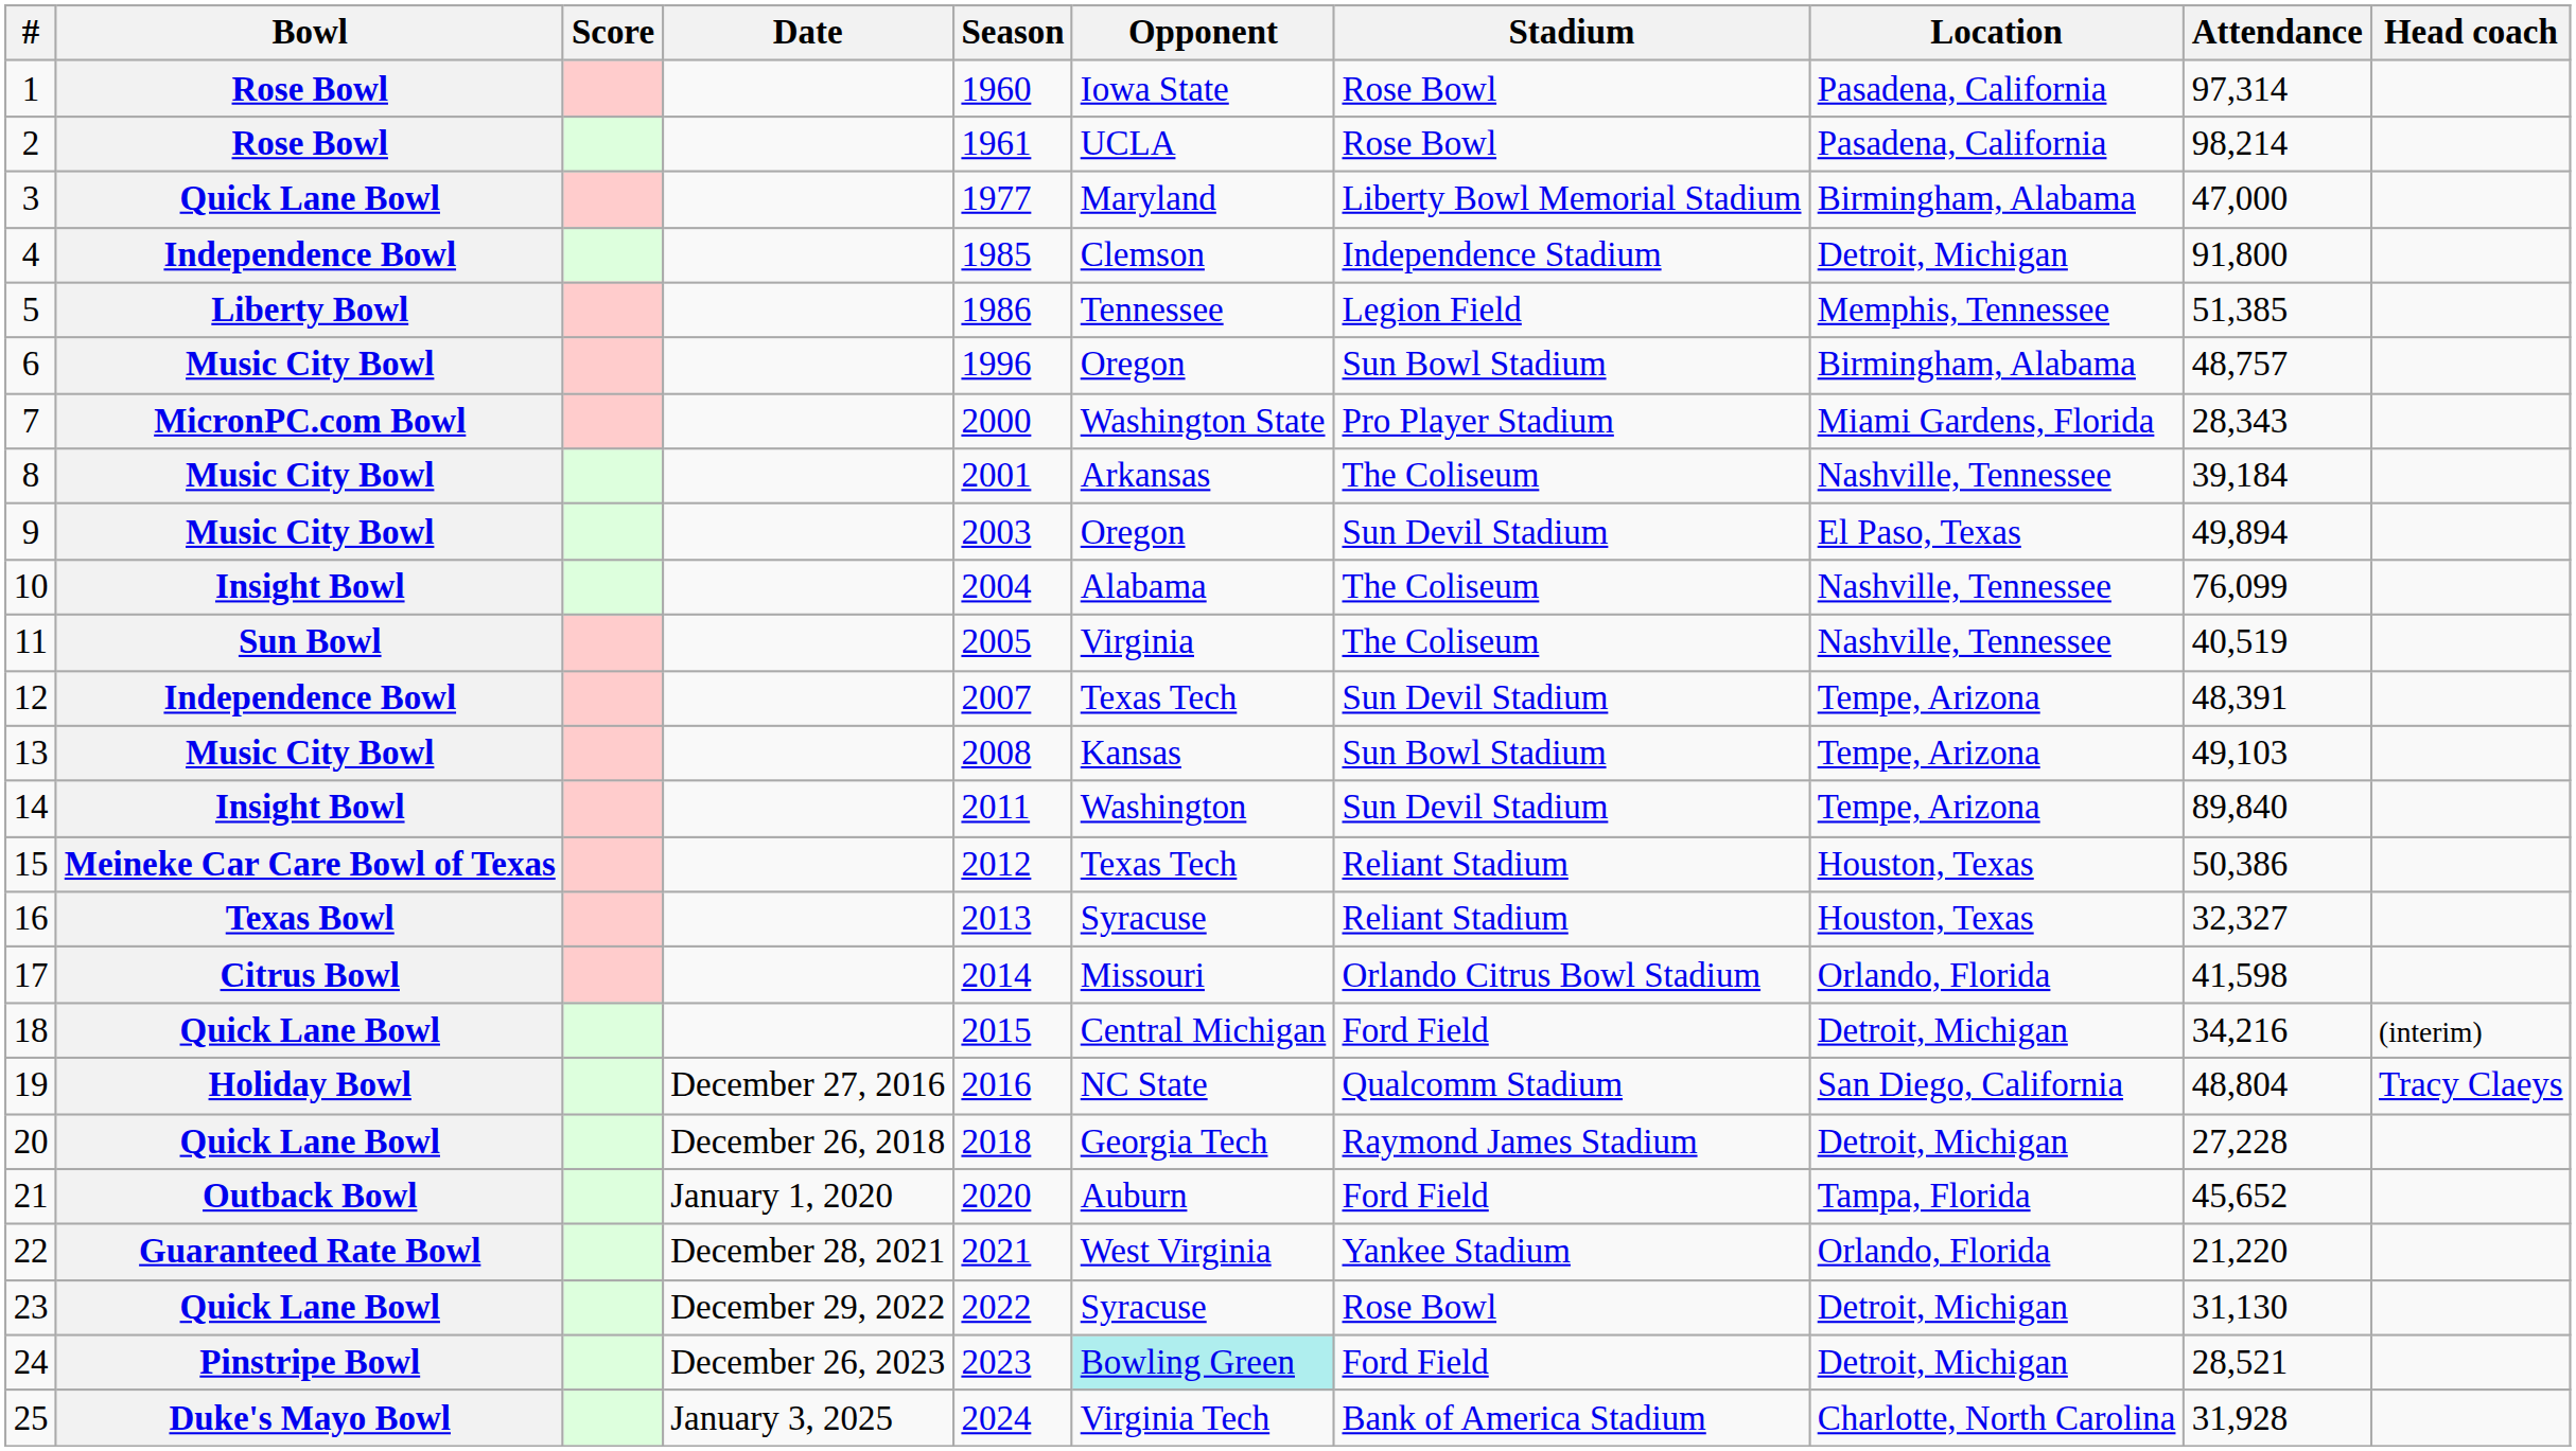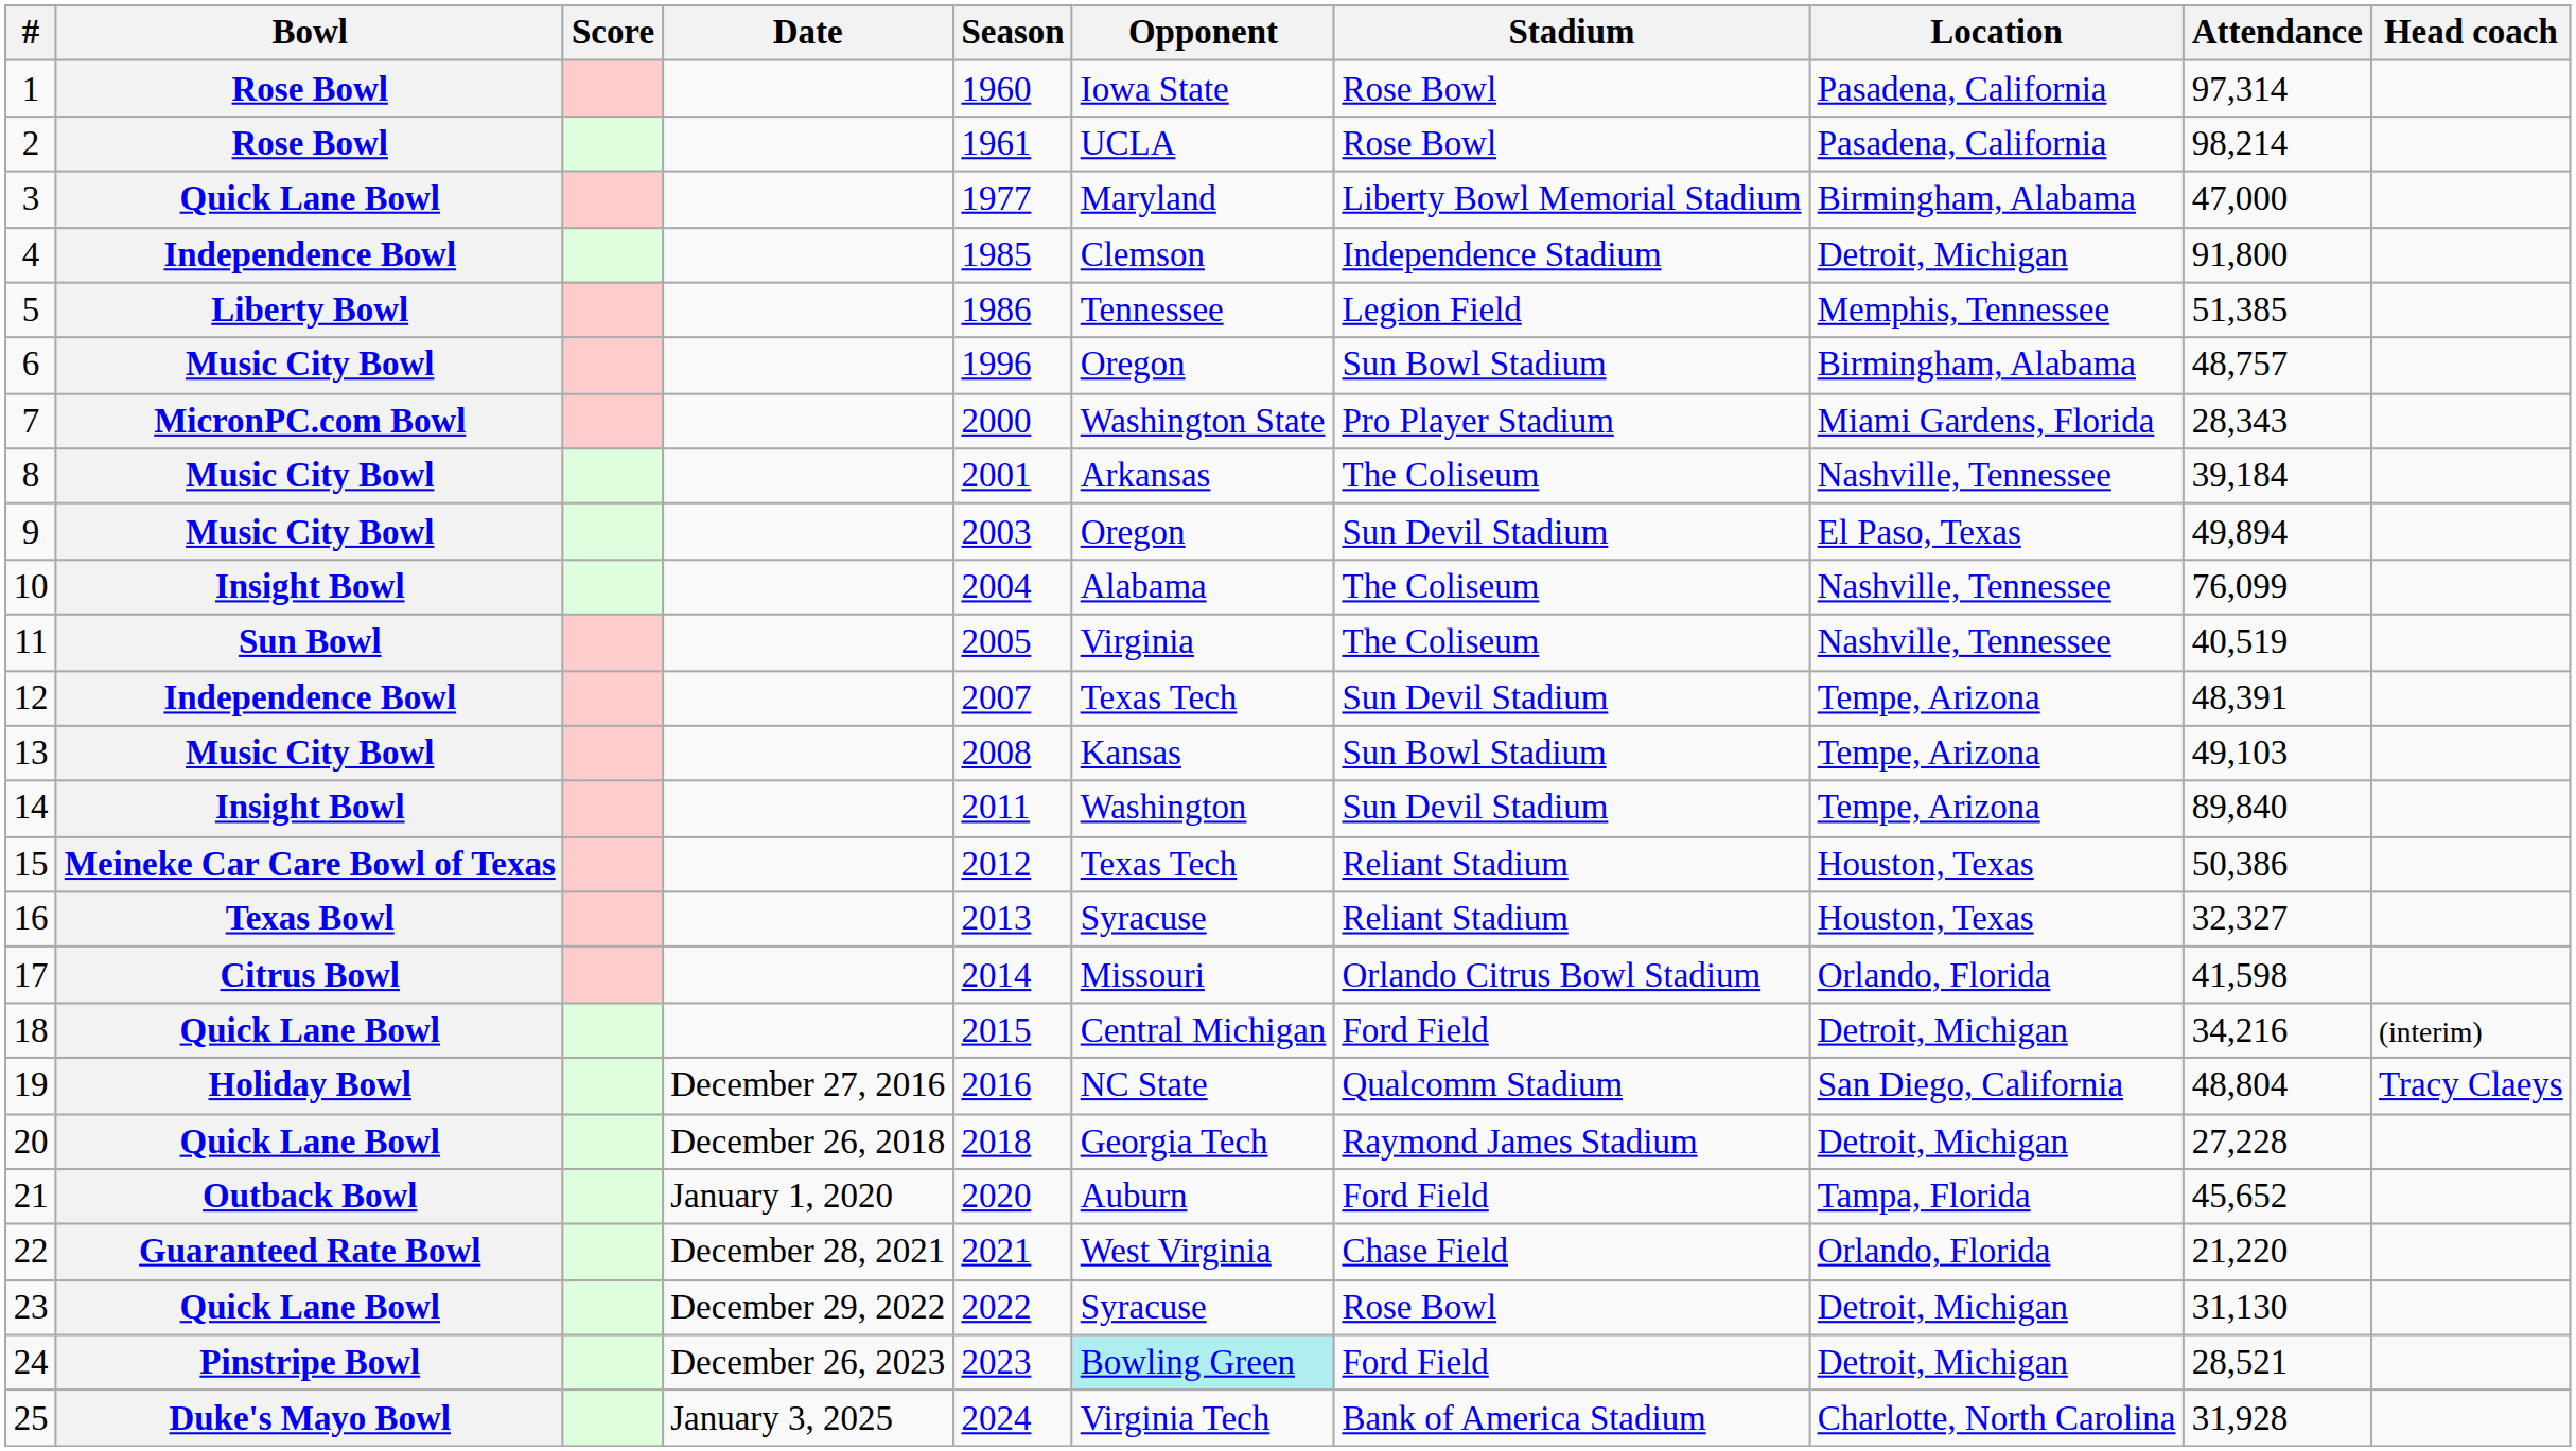22 | Stadium: Yankee Stadium -> Chase Field
